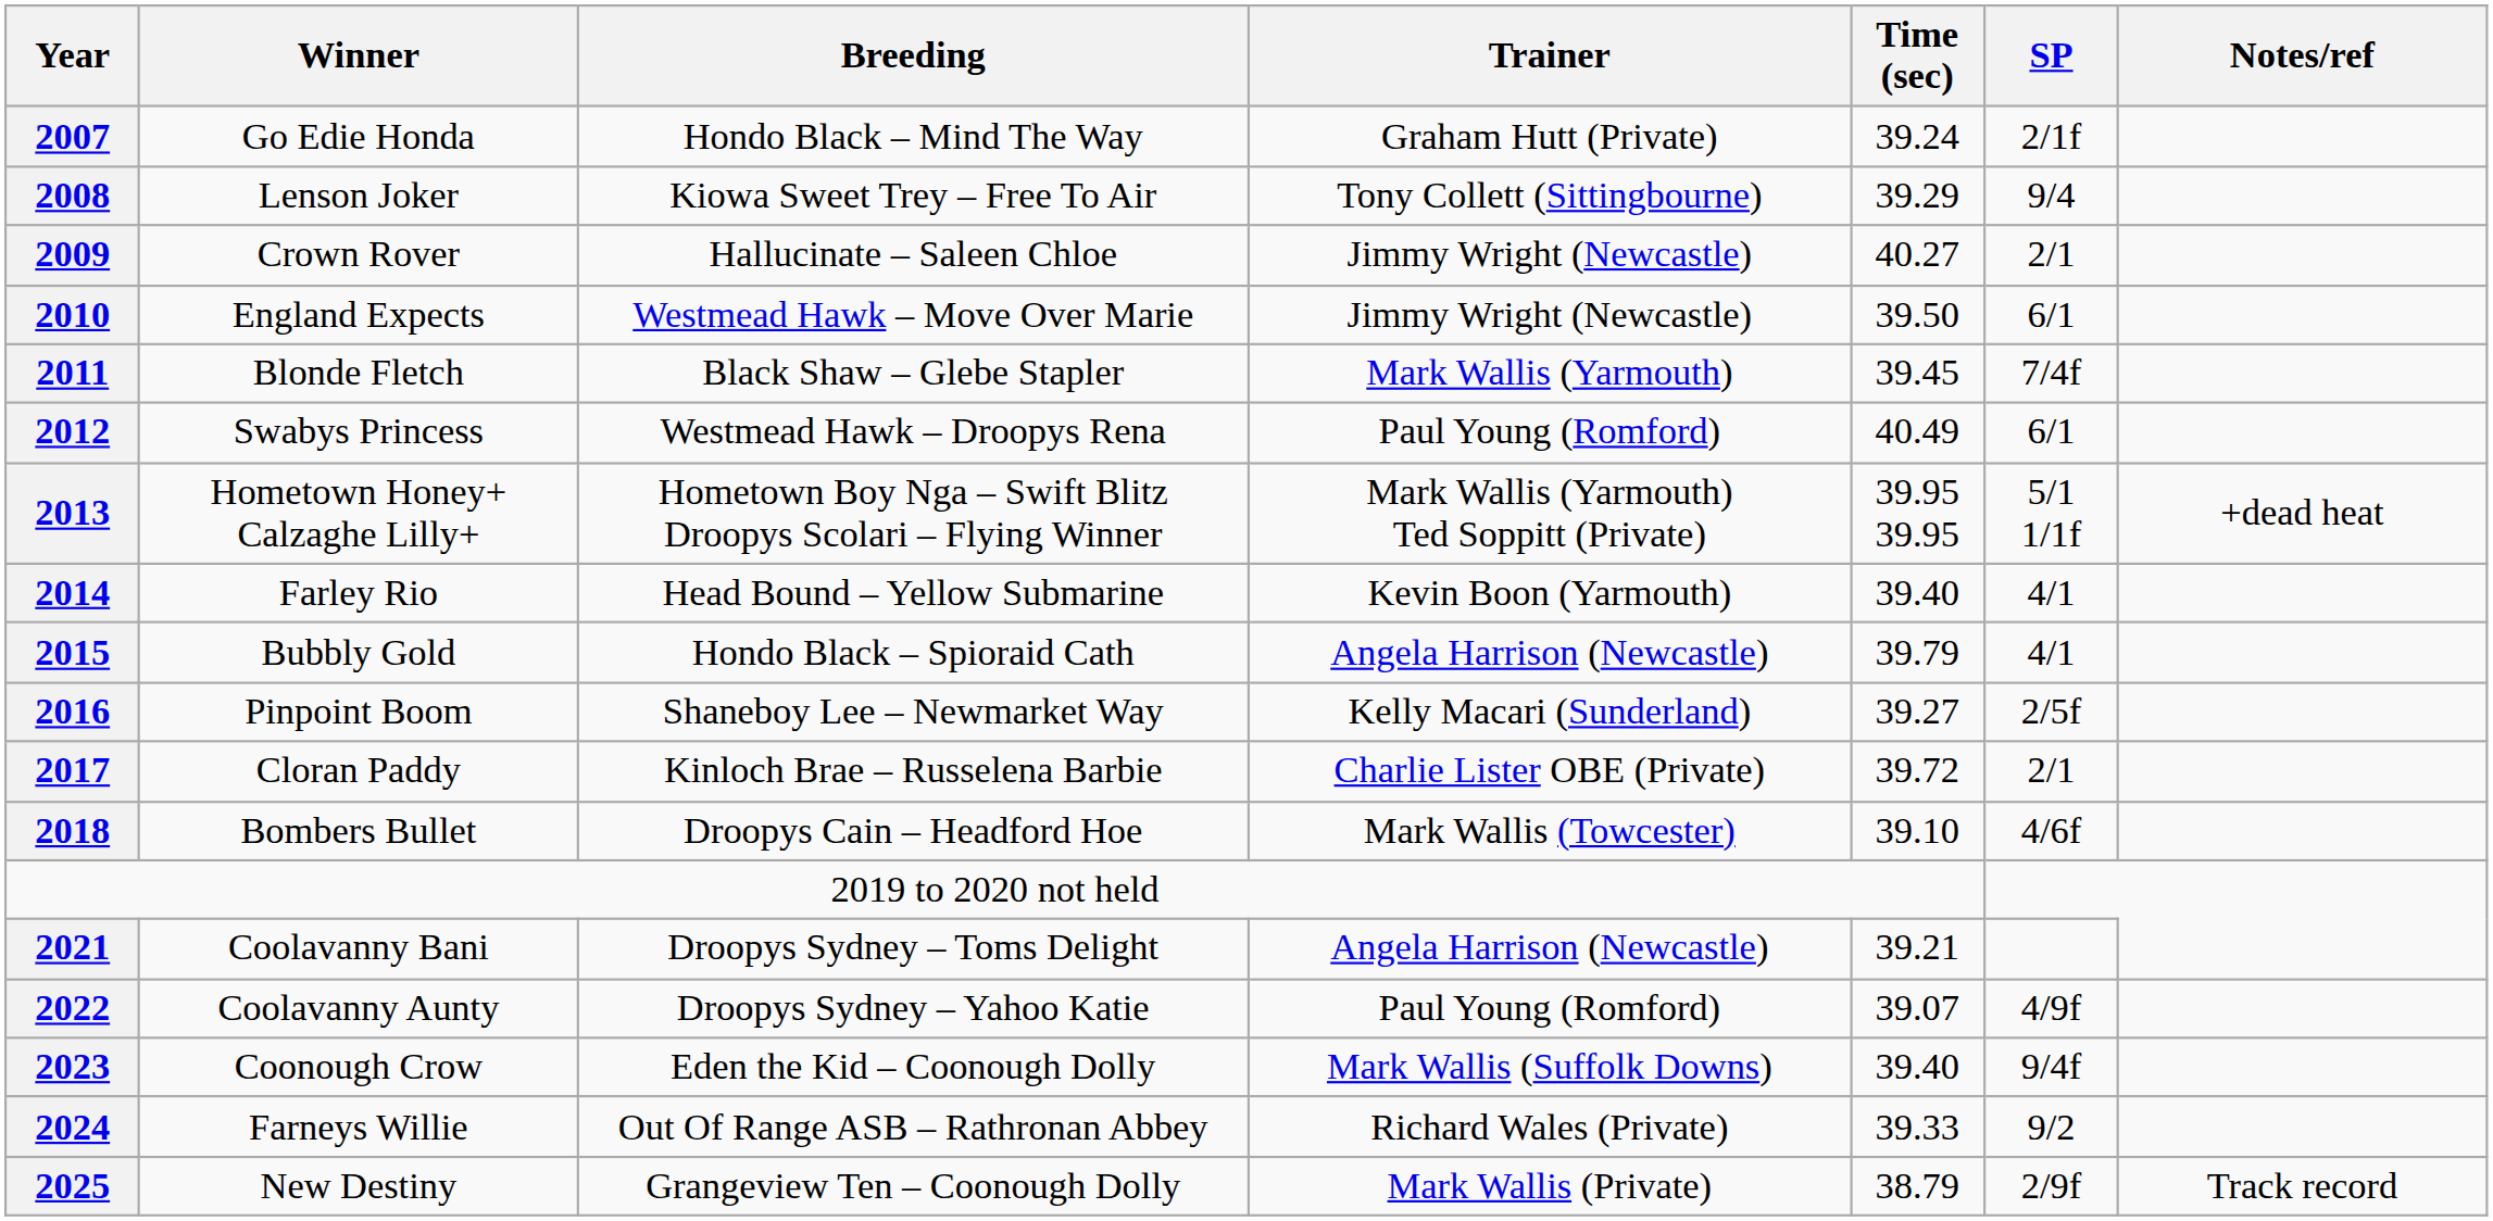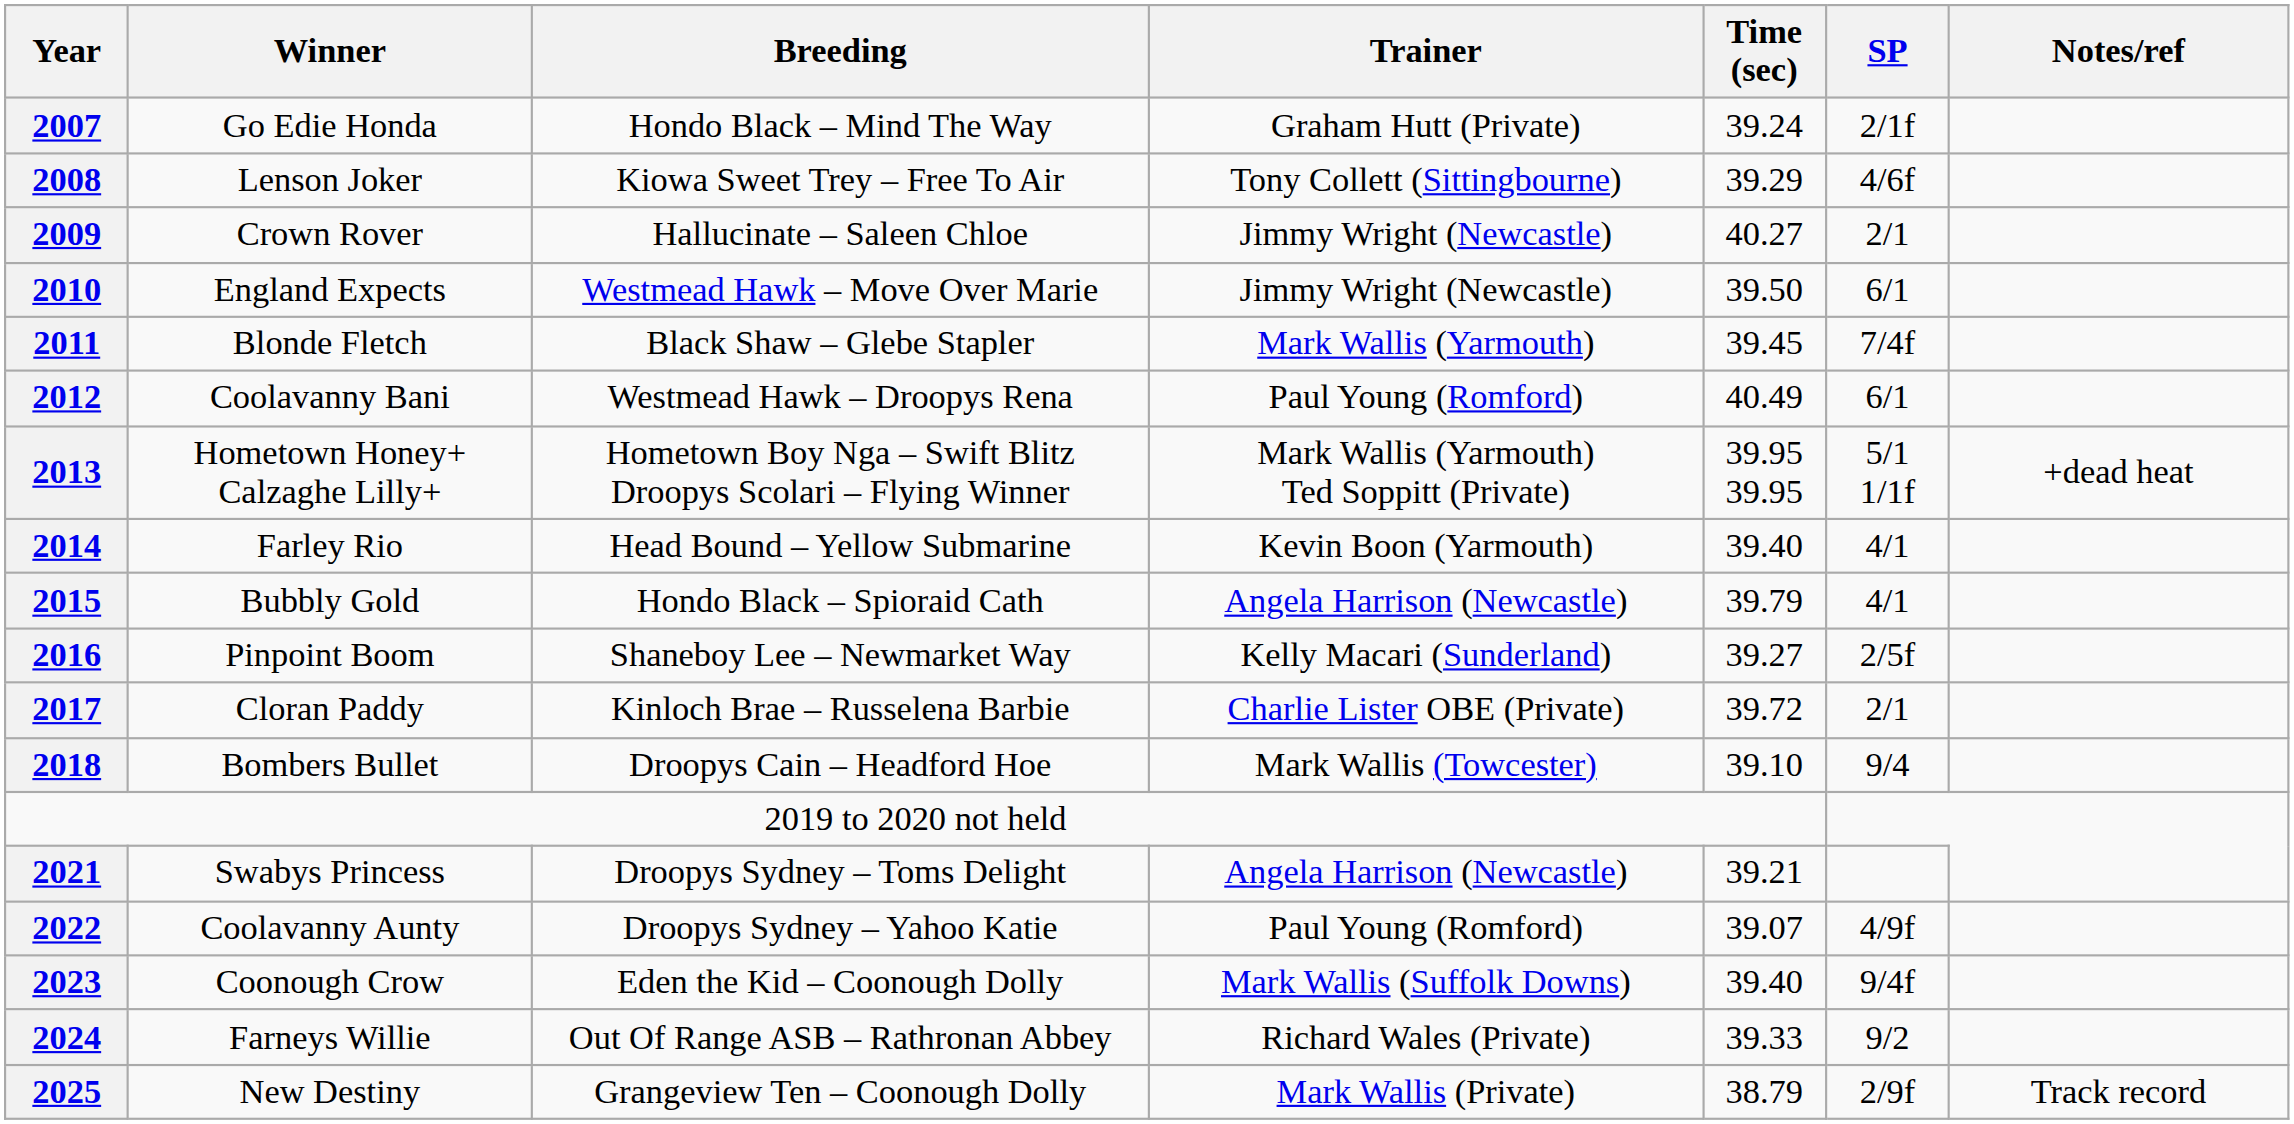2008 | SP: 9/4 -> 4/6f
2012 | Winner: Swabys Princess -> Coolavanny Bani
2018 | SP: 4/6f -> 9/4
2021 | Winner: Coolavanny Bani -> Swabys Princess
